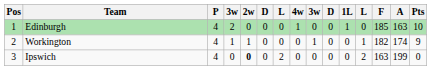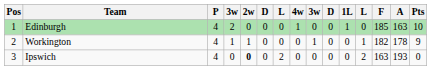Workington | A: 174 -> 178
Ipswich | A: 199 -> 193
